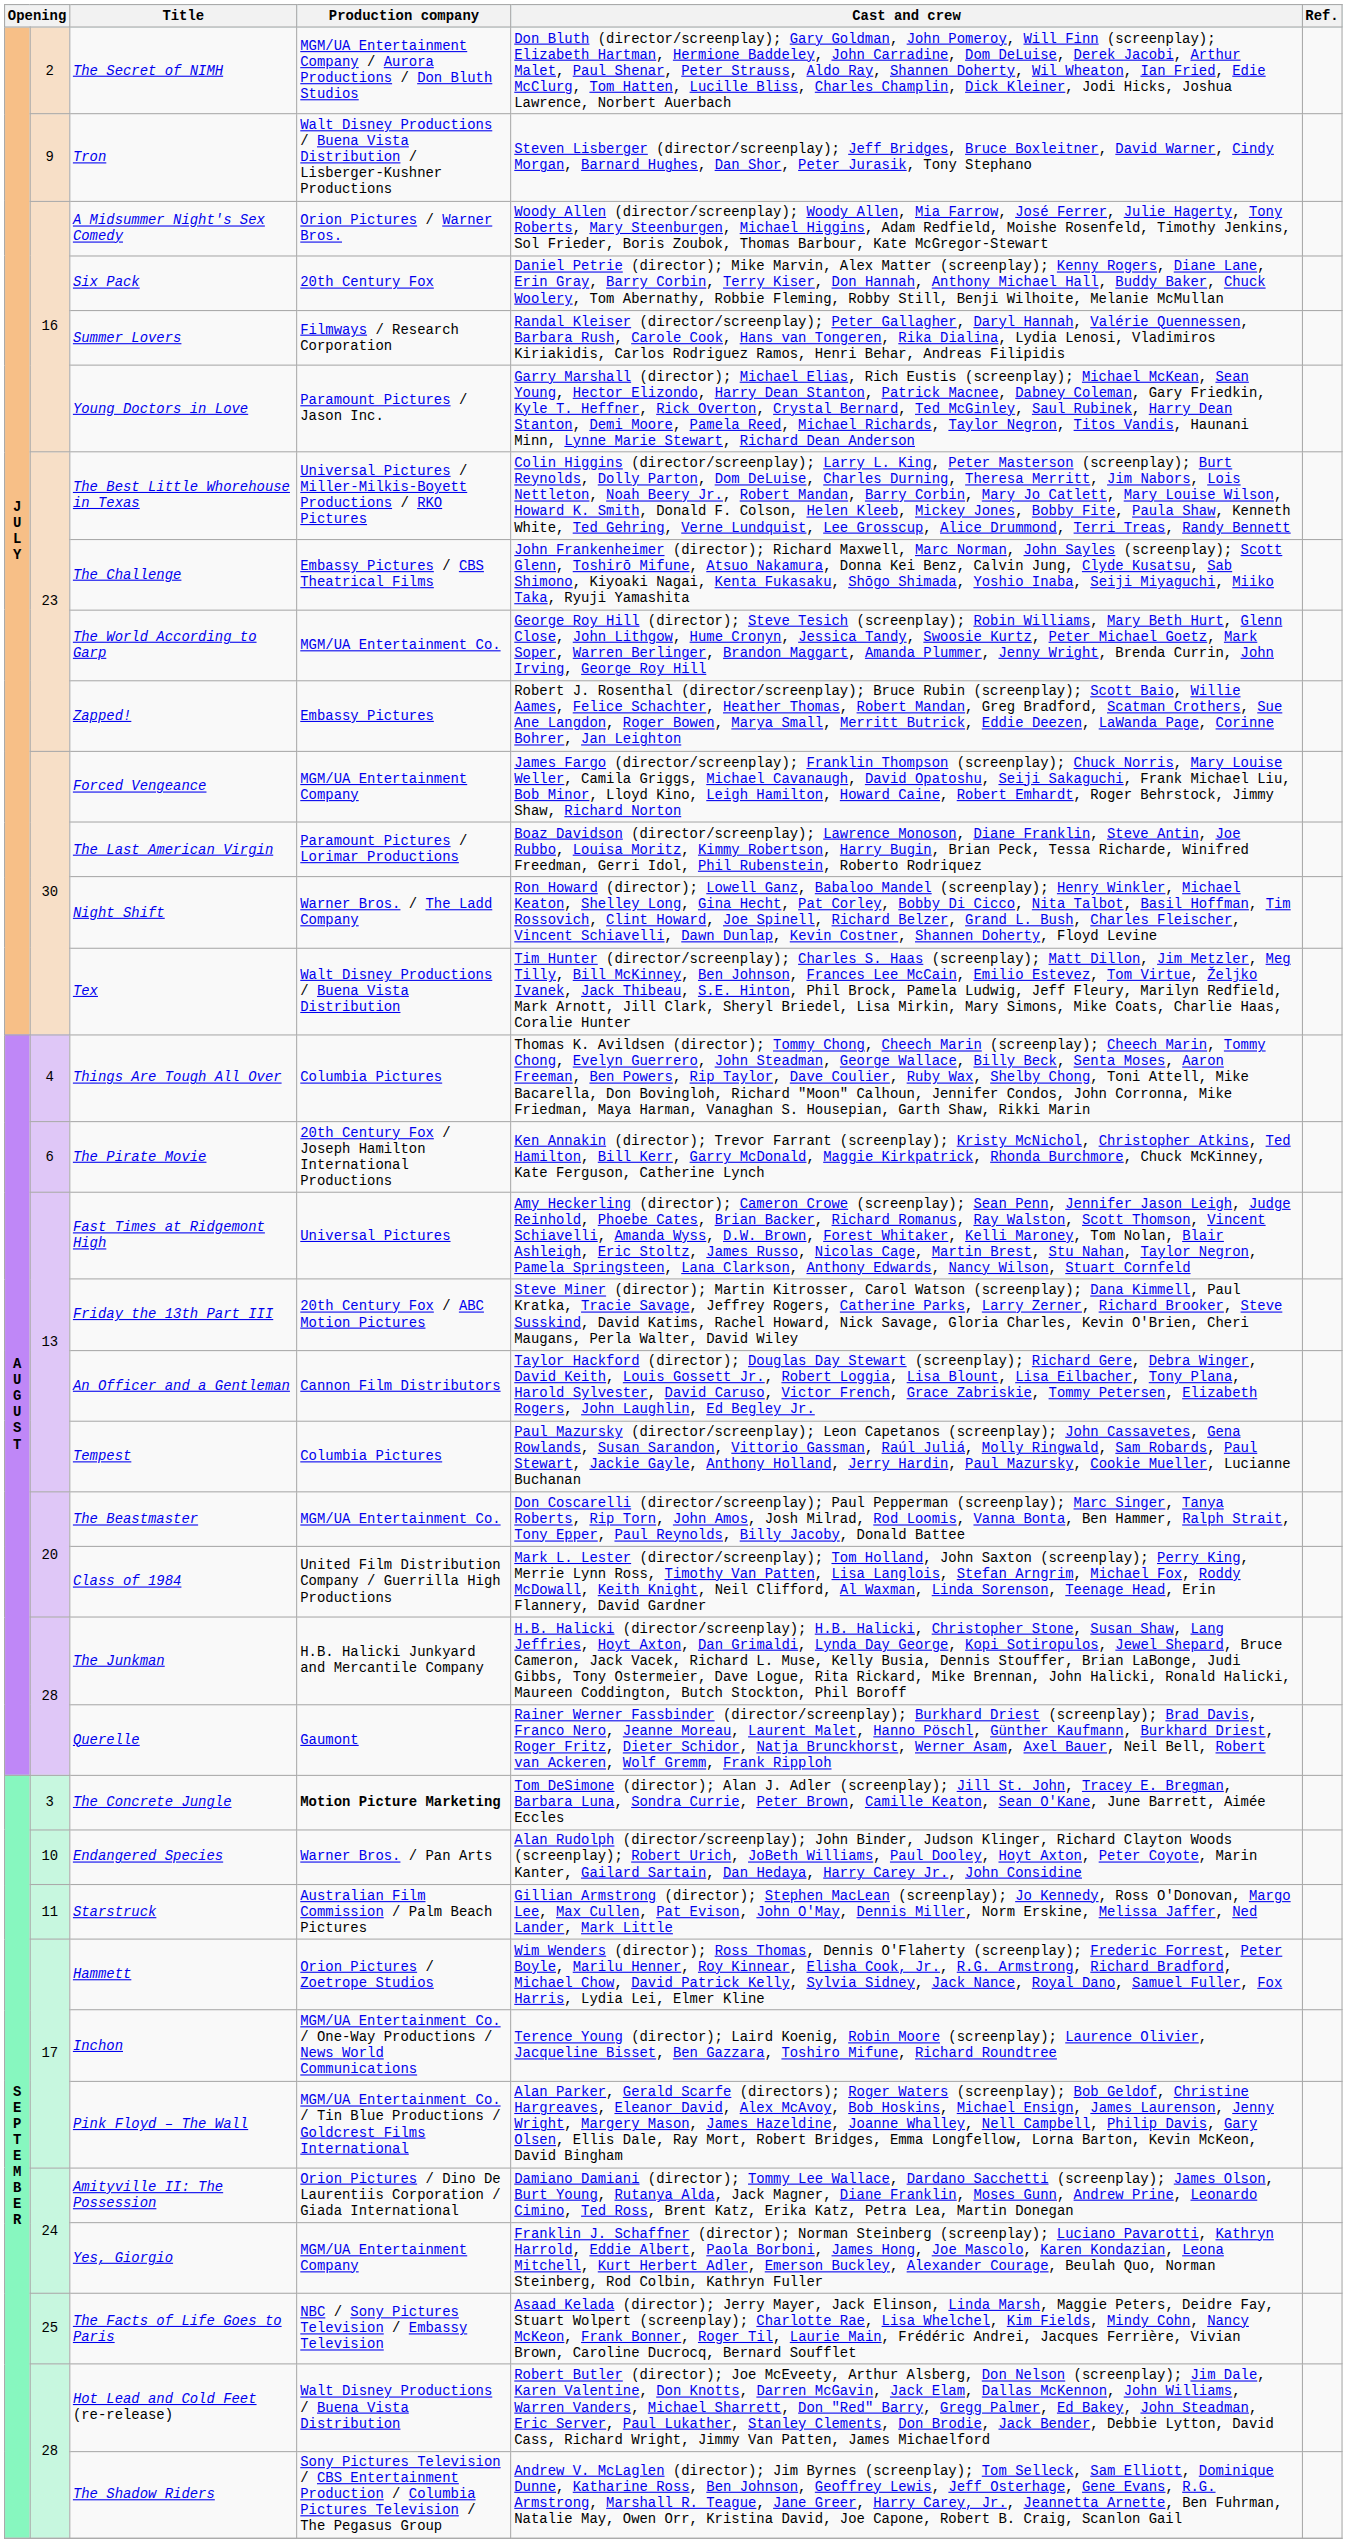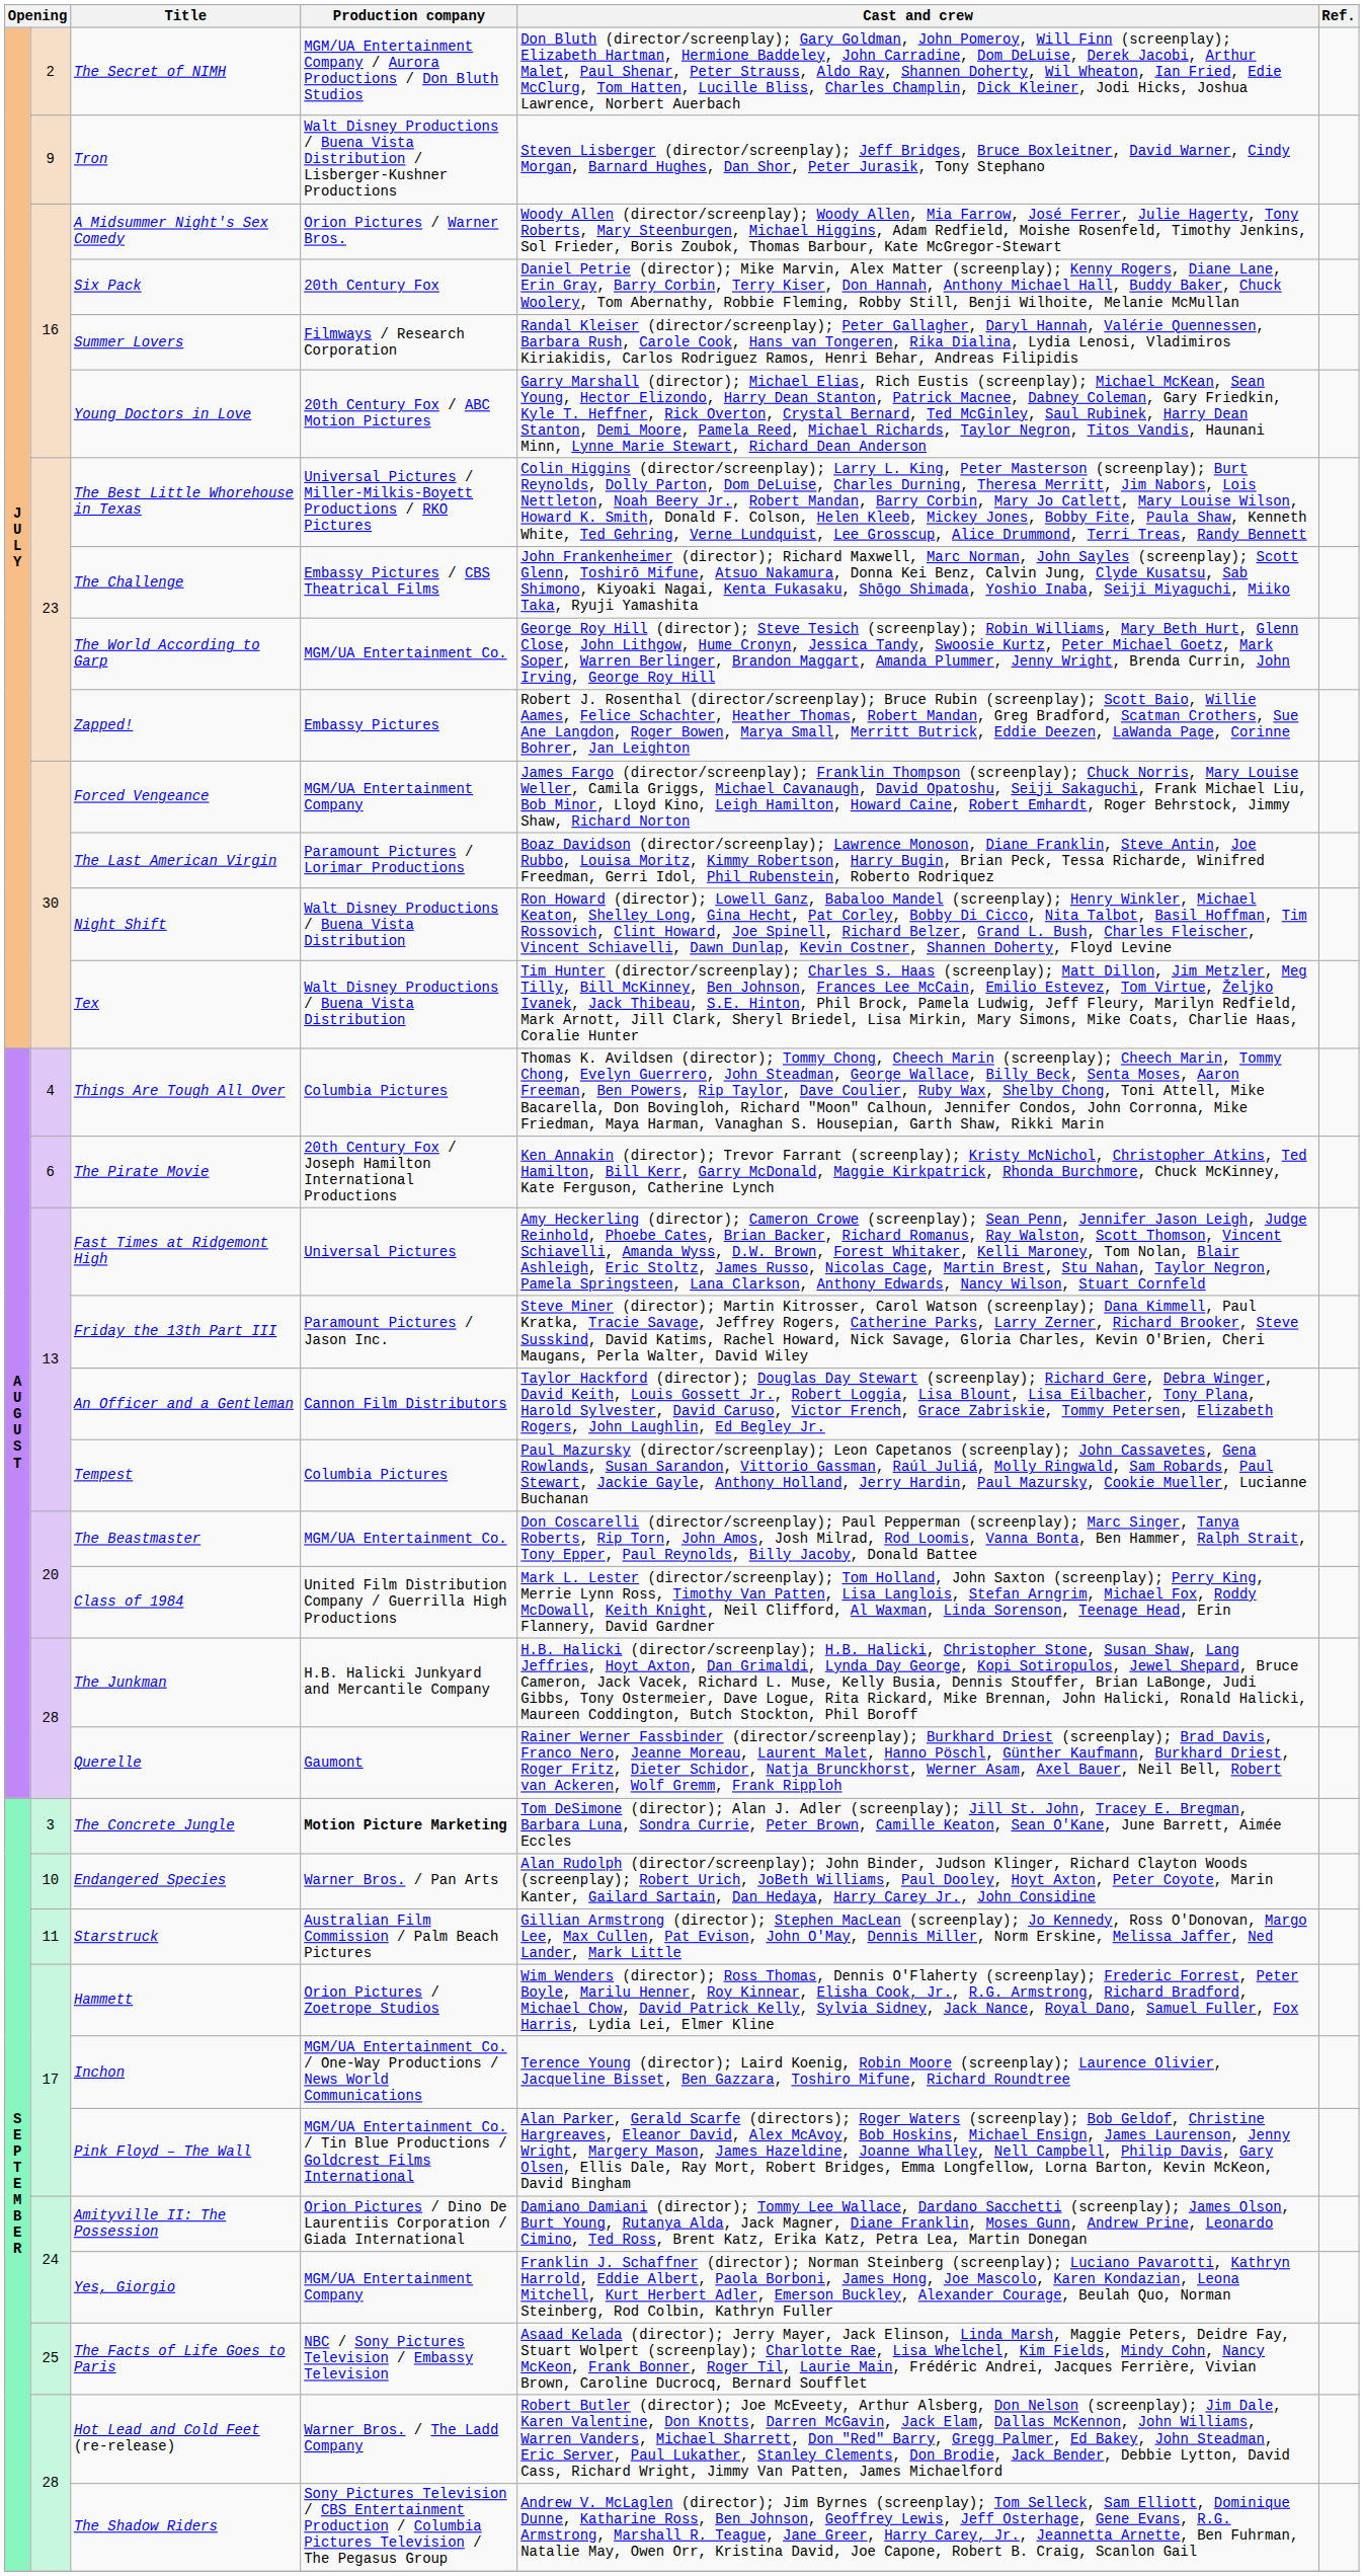Young Doctors in Love | Production company: Paramount Pictures / Jason Inc. -> 20th Century Fox / ABC Motion Pictures
Night Shift | Production company: Warner Bros. / The Ladd Company -> Walt Disney Productions / Buena Vista Distribution
Friday the 13th Part III | Production company: 20th Century Fox / ABC Motion Pictures -> Paramount Pictures / Jason Inc.
Hot Lead and Cold Feet (re-release) | Production company: Walt Disney Productions / Buena Vista Distribution -> Warner Bros. / The Ladd Company
